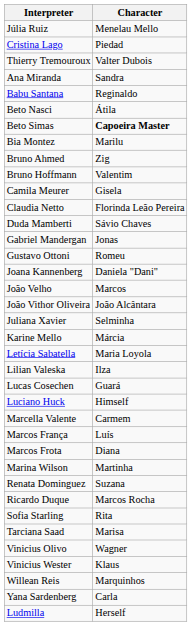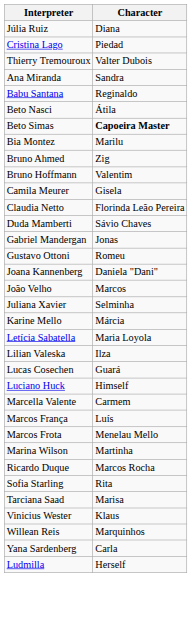Júlia Ruiz | Character: Menelau Mello -> Diana
- row: João Vithor Oliveira | João Alcântara
Marcos Frota | Character: Diana -> Menelau Mello
- row: Renata Dominguez | Suzana
- row: Vinicius Olivo | Wagner
